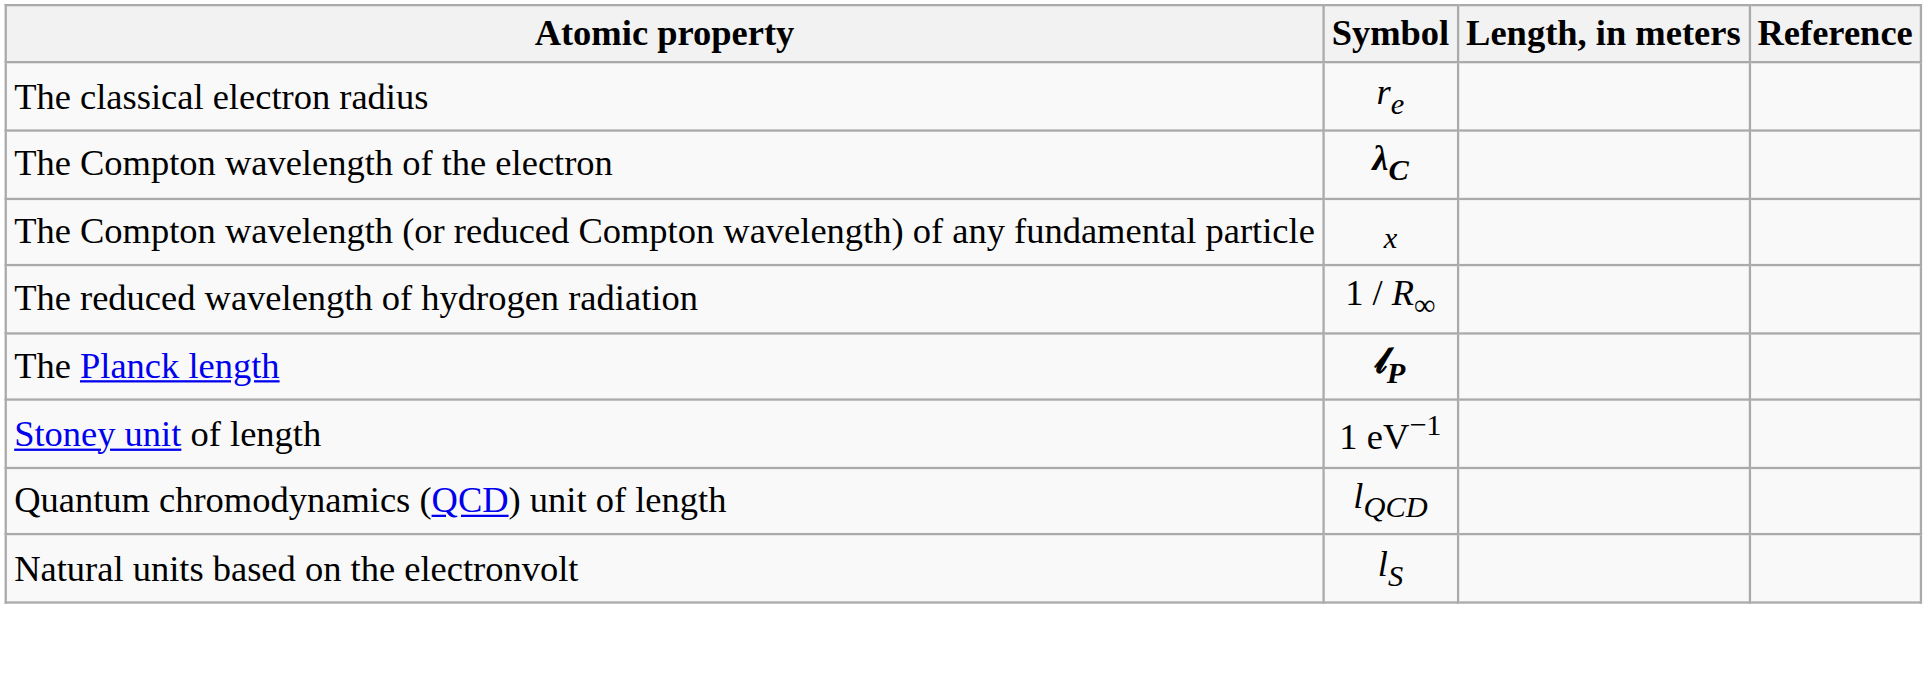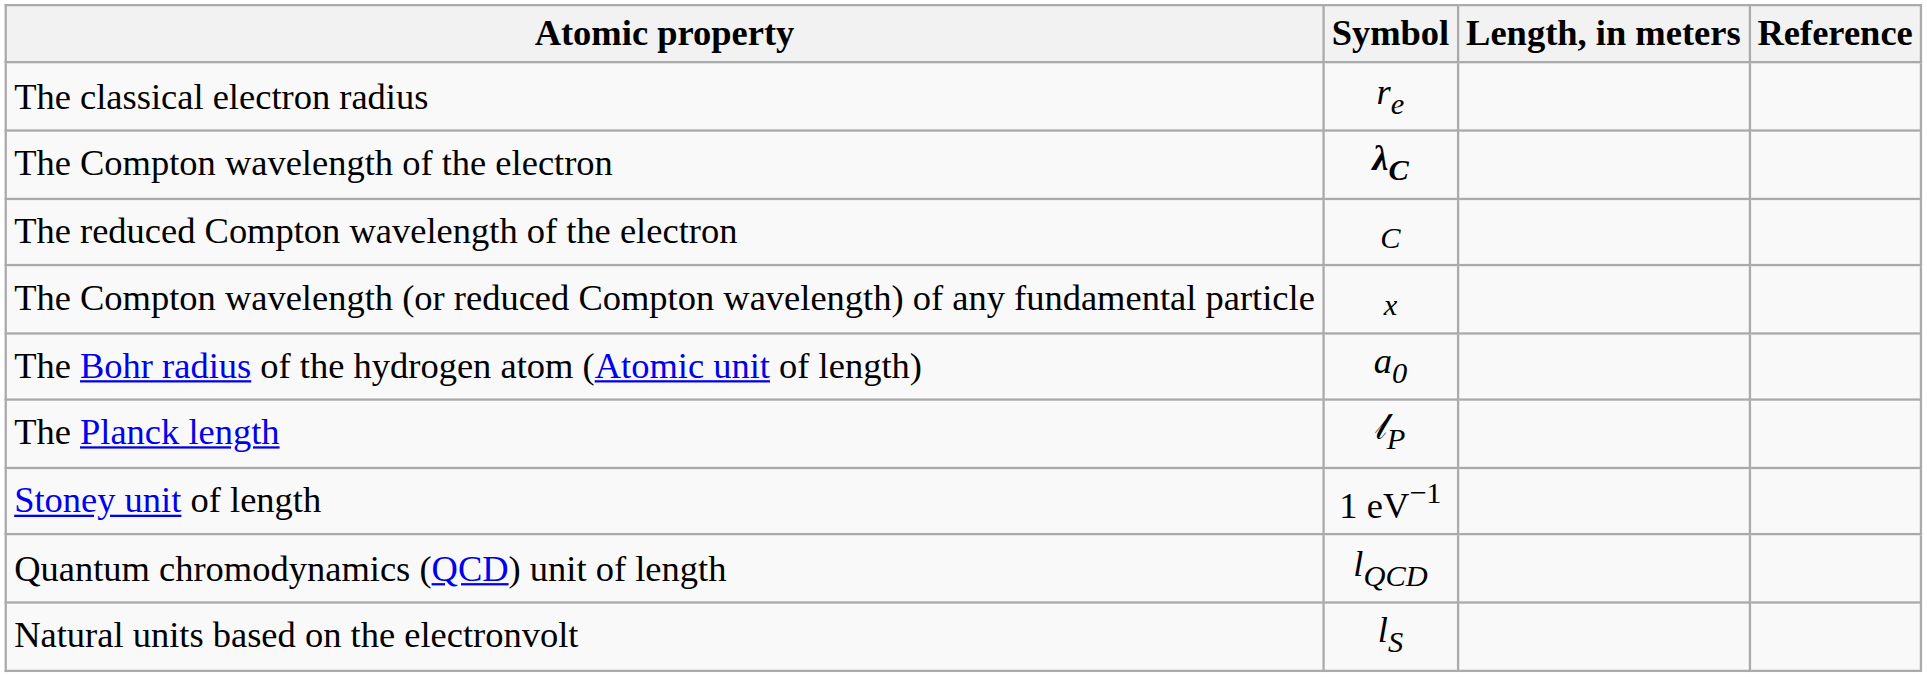+ row: The reduced Compton wavelength of the electron | C
+ row: The Bohr radius of the hydrogen atom (Atomic unit of length) | a0
- row: The reduced wavelength of hydrogen radiation | 1 / R∞
The Planck length | Symbol: bold -> normal
